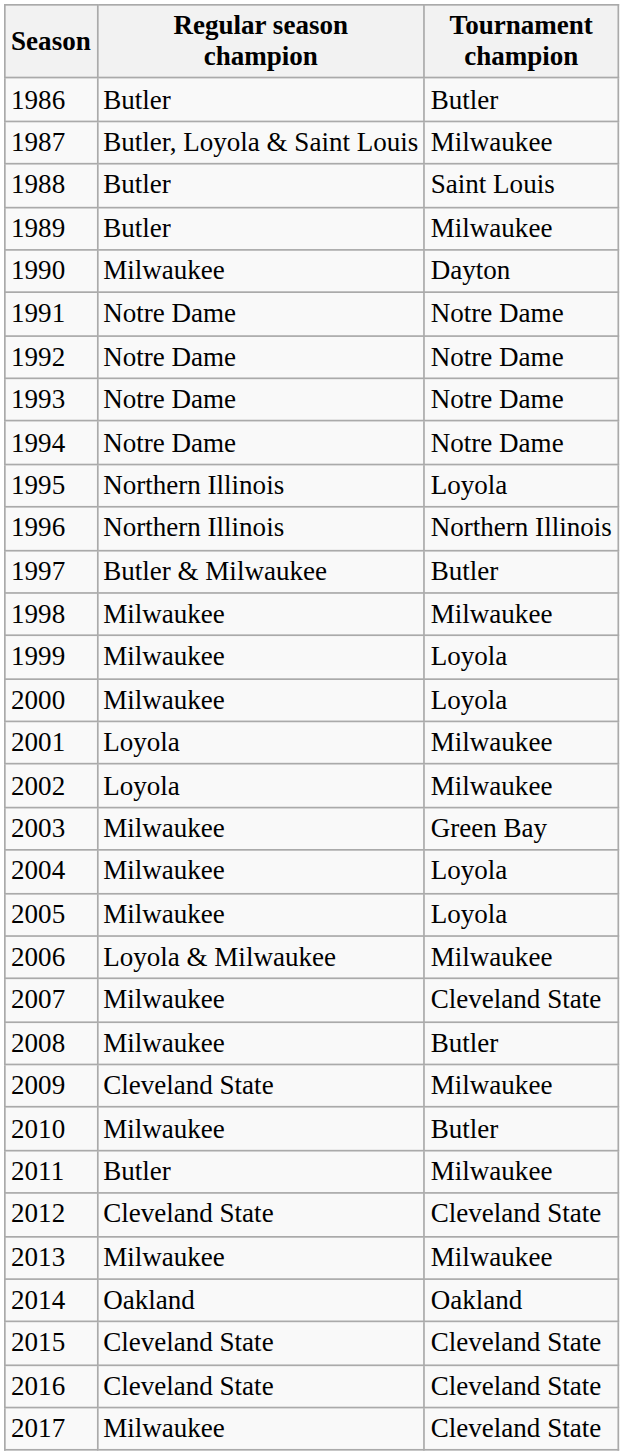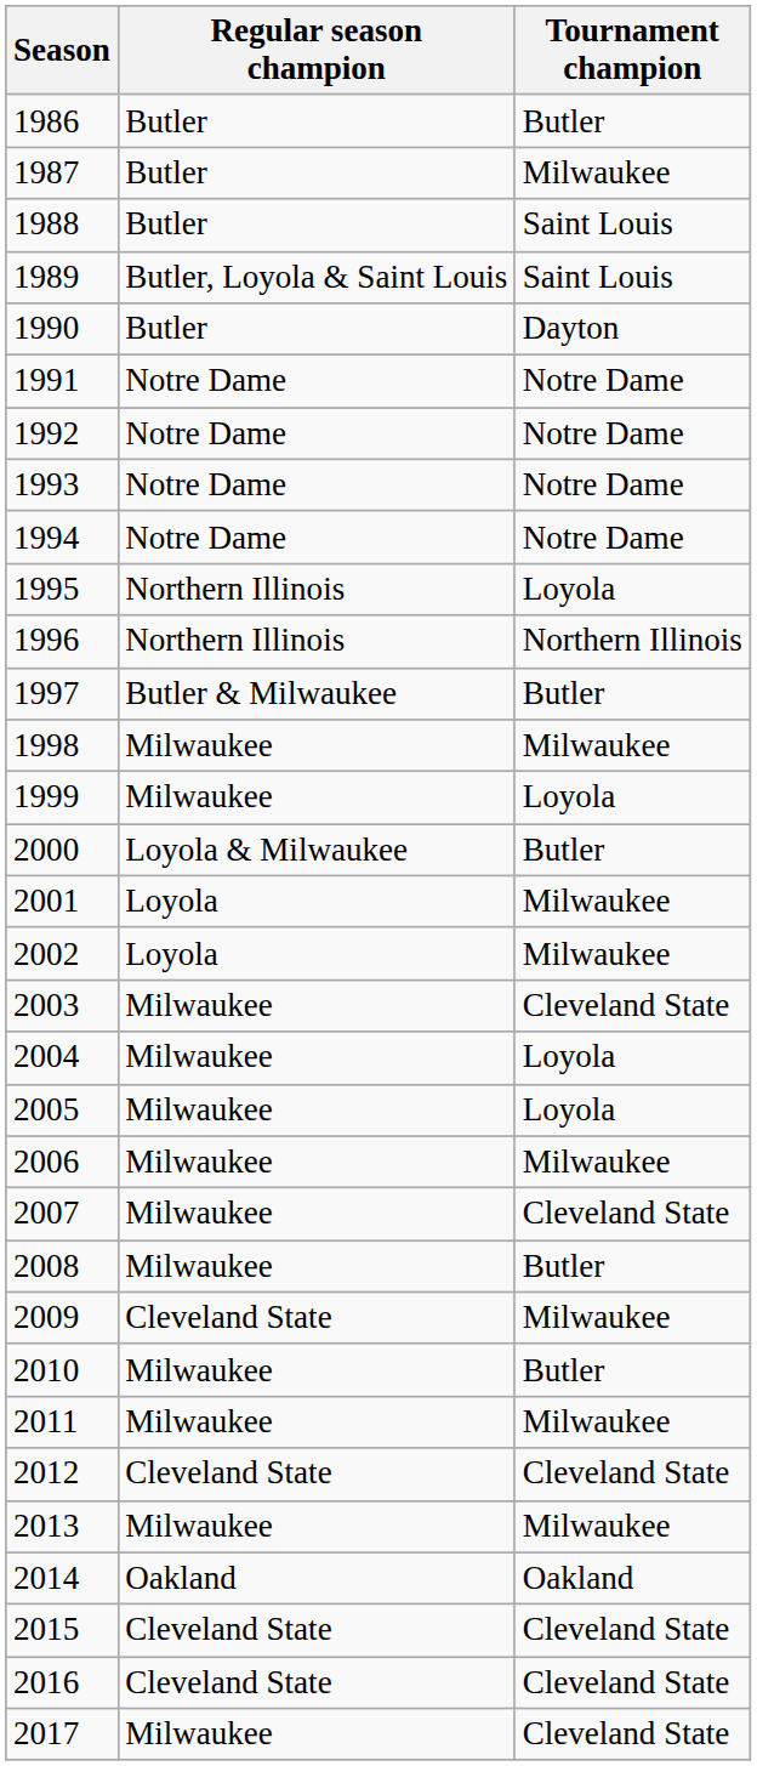1987 | Regular season champion: Butler, Loyola & Saint Louis -> Butler
1989 | Regular season champion: Butler -> Butler, Loyola & Saint Louis
1989 | Tournament champion: Milwaukee -> Saint Louis
1990 | Regular season champion: Milwaukee -> Butler
2000 | Regular season champion: Milwaukee -> Loyola & Milwaukee
2000 | Tournament champion: Loyola -> Butler
2003 | Tournament champion: Green Bay -> Cleveland State
2006 | Regular season champion: Loyola & Milwaukee -> Milwaukee
2011 | Regular season champion: Butler -> Milwaukee
